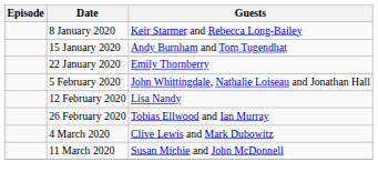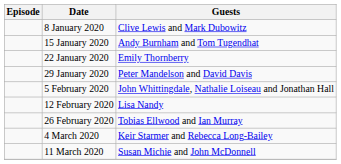8 January 2020 | Guests: Keir Starmer and Rebecca Long-Bailey -> Clive Lewis and Mark Dubowitz
+ row: 29 January 2020 | Peter Mandelson and David Davis
4 March 2020 | Guests: Clive Lewis and Mark Dubowitz -> Keir Starmer and Rebecca Long-Bailey
